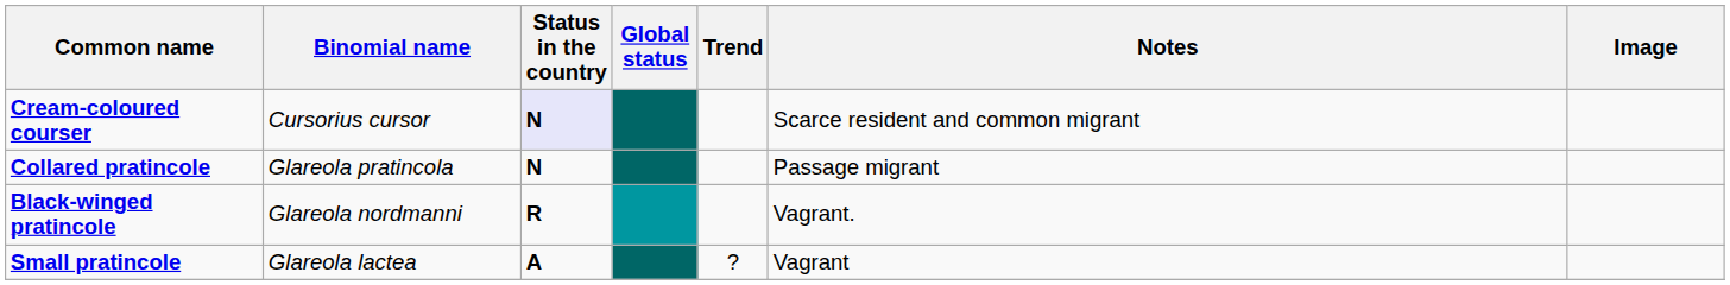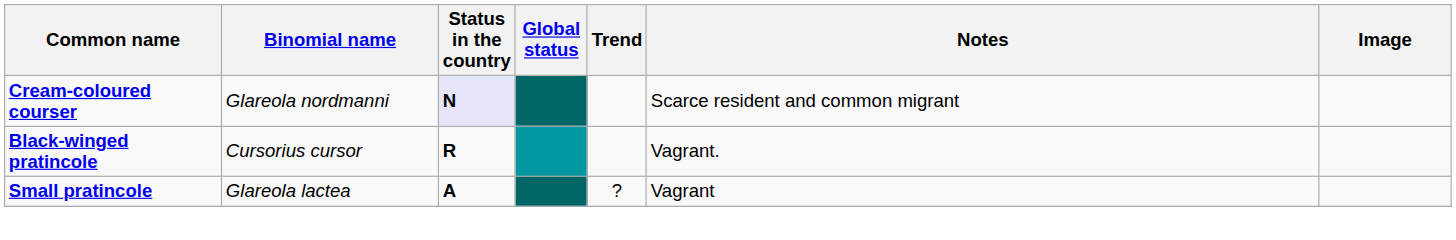Cream-coloured courser | Binomial name: Cursorius cursor -> Glareola nordmanni
- row: Collared pratincole | Glareola pratincola | N | Passage migrant
Black-winged pratincole | Binomial name: Glareola nordmanni -> Cursorius cursor
